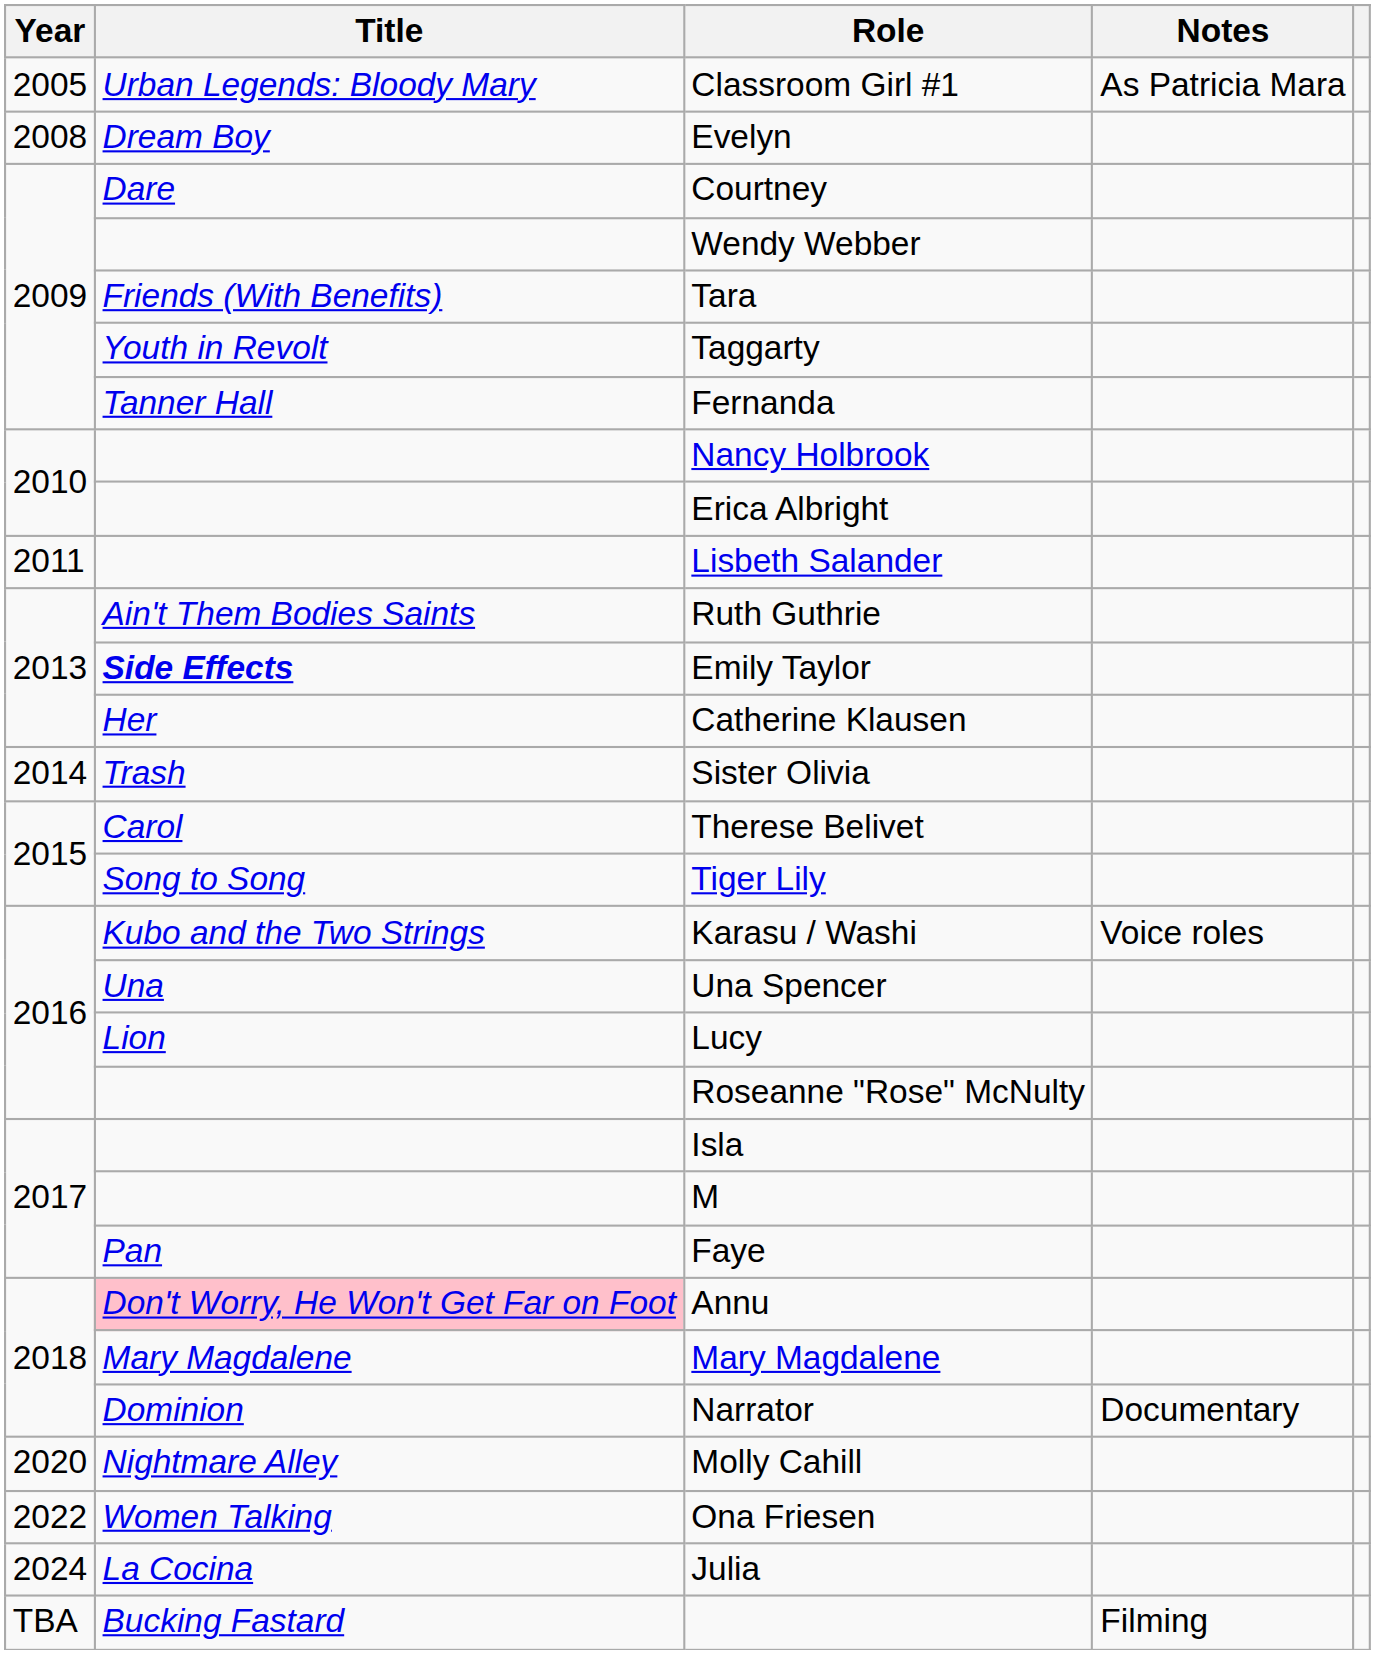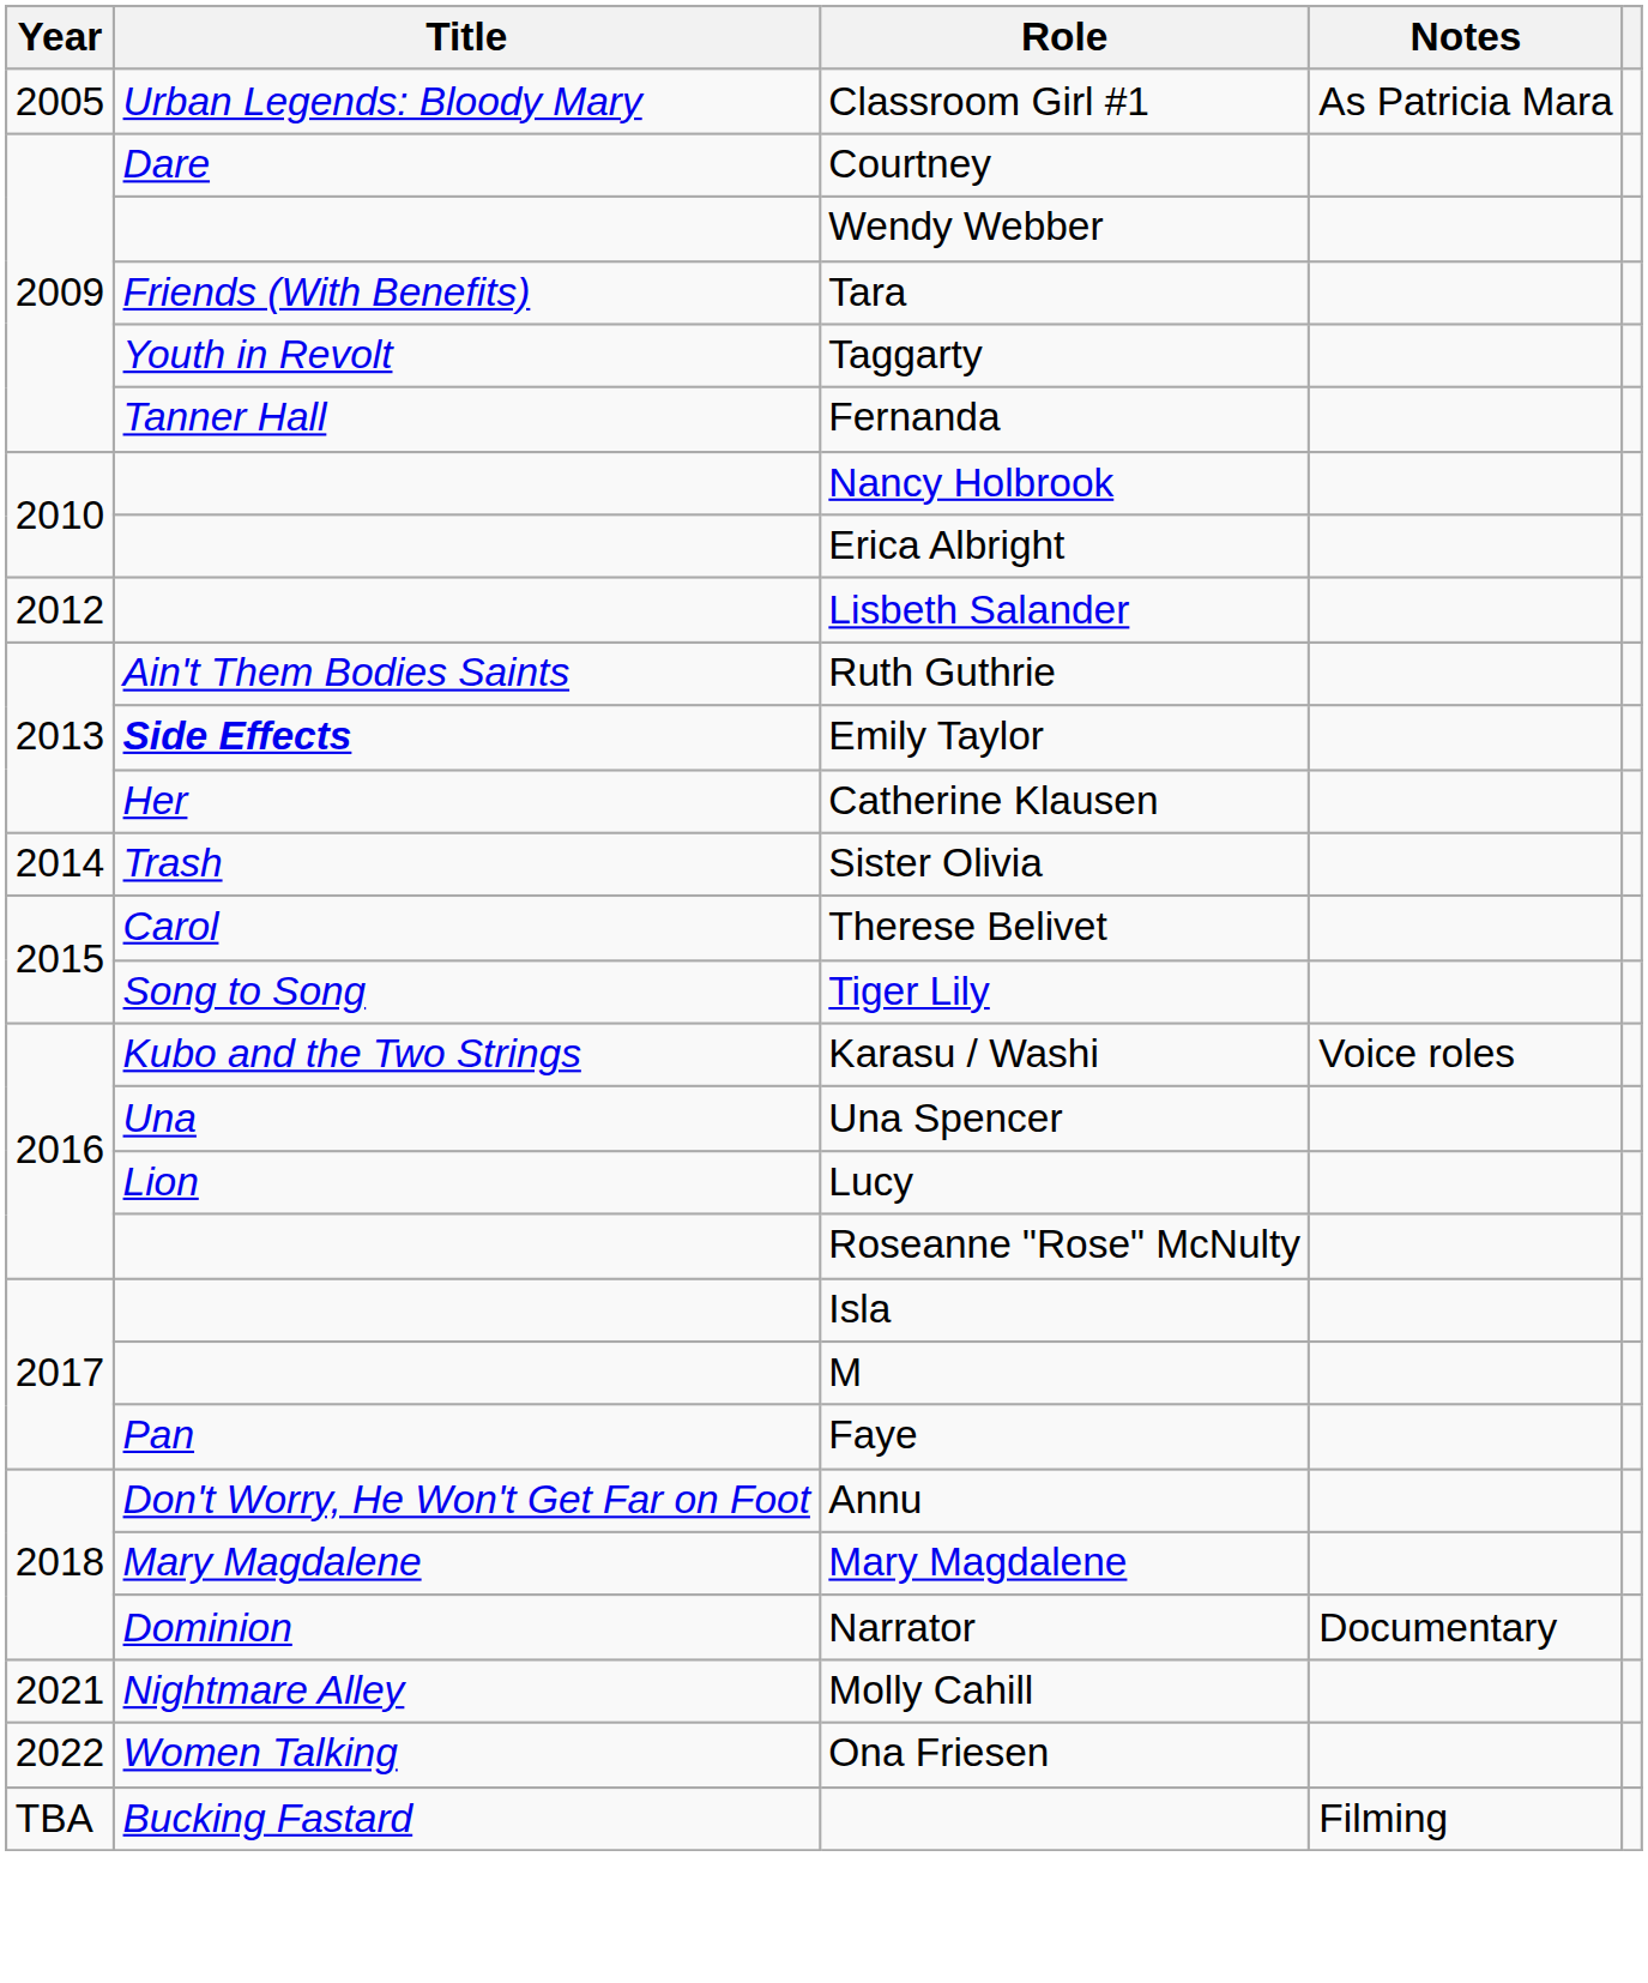- row: 2008 | Dream Boy | Evelyn
Lisbeth Salander | Year: 2011 -> 2012
Annu | Title: pink background -> no background
Molly Cahill | Year: 2020 -> 2021
- row: 2024 | La Cocina | Julia
